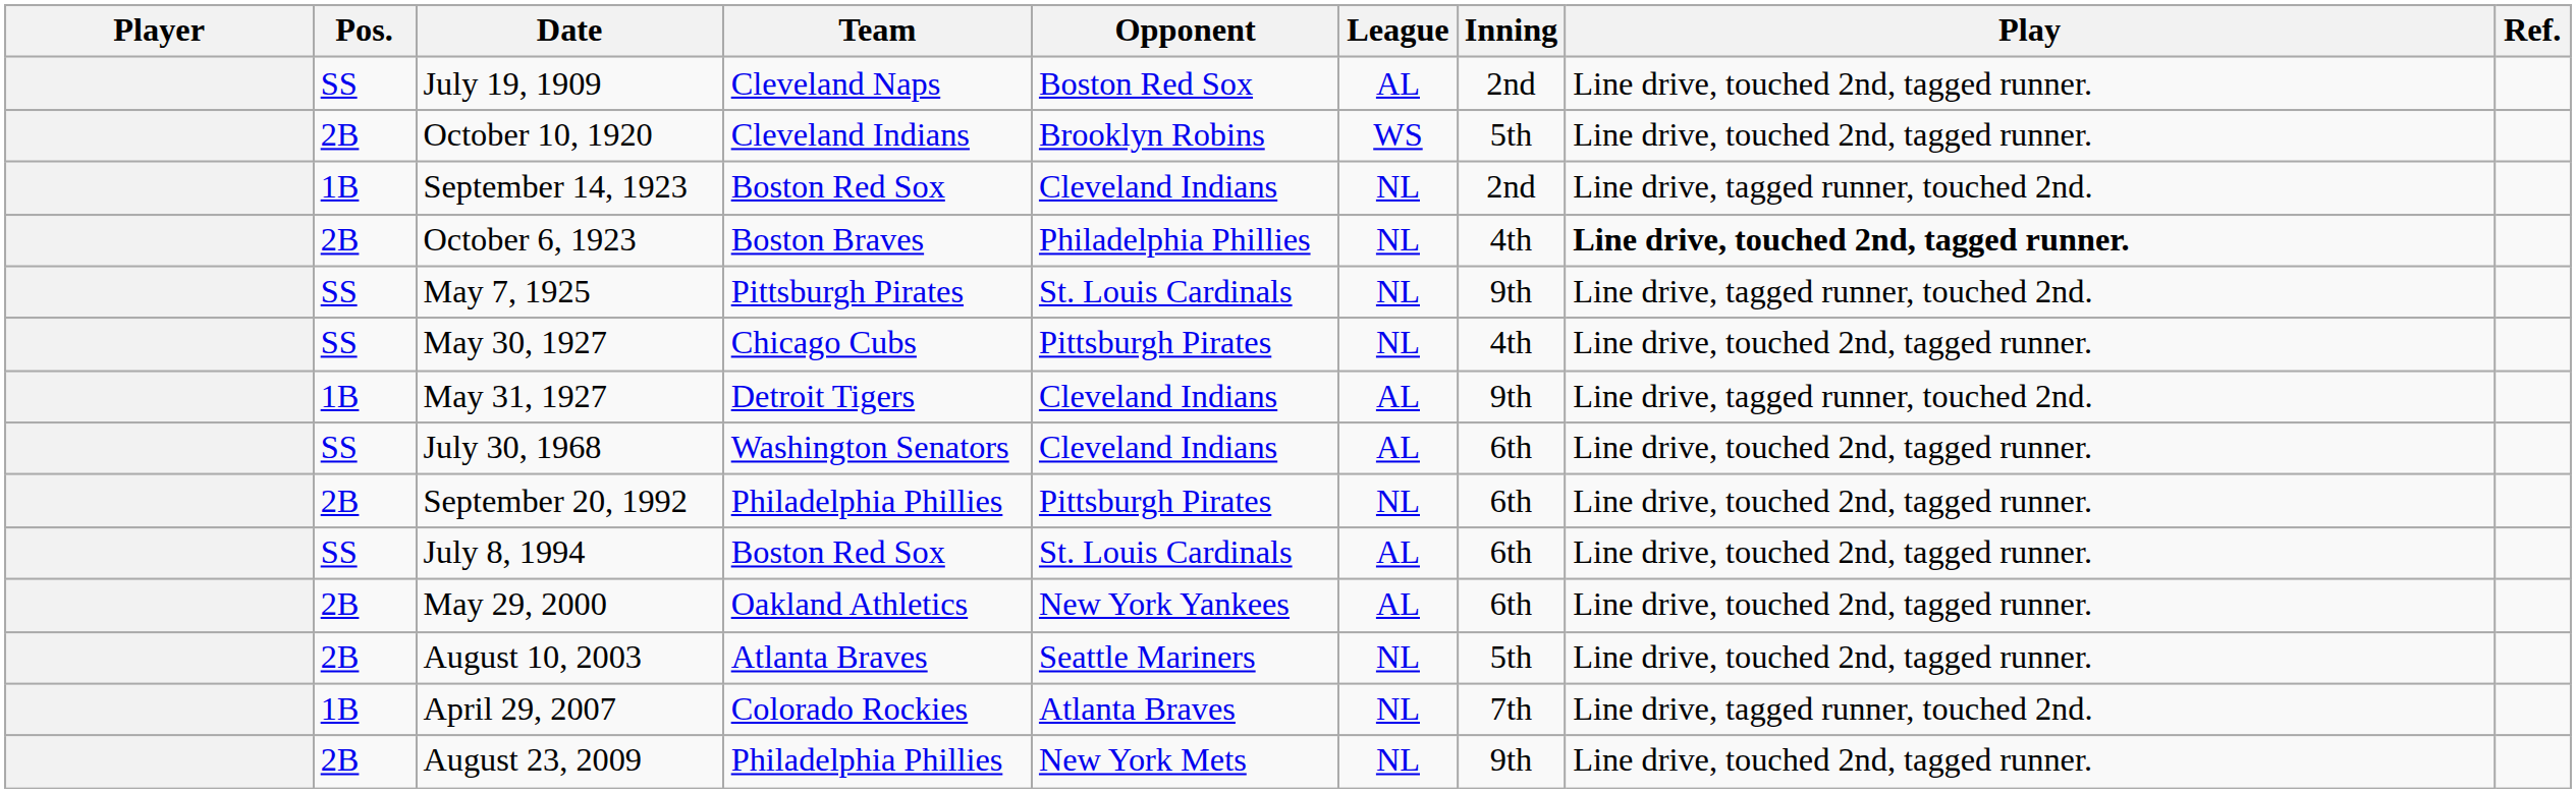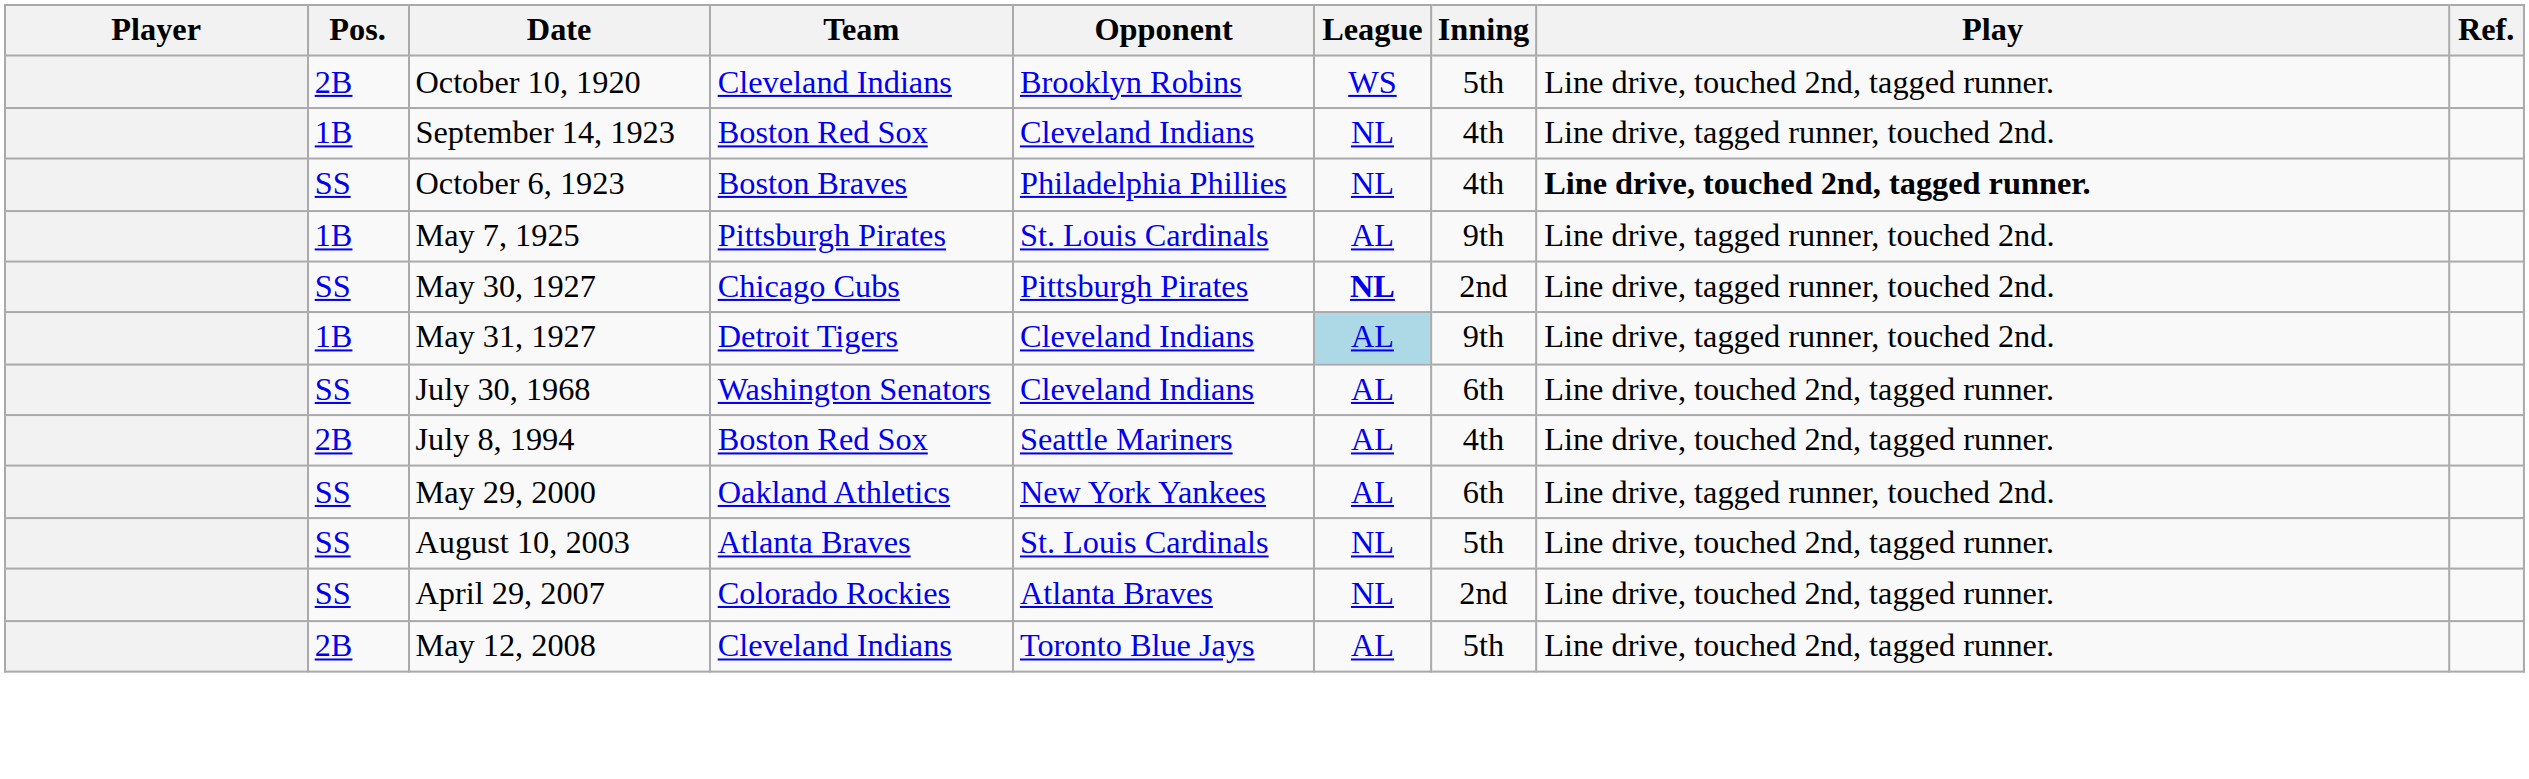- row: SS | July 19, 1909 | Cleveland Naps | Boston Red Sox | AL | 2nd | Line drive, touched 2nd, tagged runner.
September 14, 1923 | Inning: 2nd -> 4th
October 6, 1923 | Pos.: 2B -> SS
May 7, 1925 | Pos.: SS -> 1B
May 7, 1925 | League: NL -> AL
May 30, 1927 | League: normal -> bold
May 30, 1927 | Inning: 4th -> 2nd
May 30, 1927 | Play: Line drive, touched 2nd, tagged runner. -> Line drive, tagged runner, touched 2nd.
May 31, 1927 | League: no background -> lightblue background
- row: 2B | September 20, 1992 | Philadelphia Phillies | Pittsburgh Pirates | NL | 6th | Line drive, touched 2nd, tagged runner.
July 8, 1994 | Pos.: SS -> 2B
July 8, 1994 | Opponent: St. Louis Cardinals -> Seattle Mariners
July 8, 1994 | Inning: 6th -> 4th
May 29, 2000 | Pos.: 2B -> SS
May 29, 2000 | Play: Line drive, touched 2nd, tagged runner. -> Line drive, tagged runner, touched 2nd.
August 10, 2003 | Pos.: 2B -> SS
August 10, 2003 | Opponent: Seattle Mariners -> St. Louis Cardinals
April 29, 2007 | Pos.: 1B -> SS
April 29, 2007 | Inning: 7th -> 2nd
April 29, 2007 | Play: Line drive, tagged runner, touched 2nd. -> Line drive, touched 2nd, tagged runner.
+ row: 2B | May 12, 2008 | Cleveland Indians | Toronto Blue Jays | AL | 5th | Line drive, touched 2nd, tagged runner.
- row: 2B | August 23, 2009 | Philadelphia Phillies | New York Mets | NL | 9th | Line drive, touched 2nd, tagged runner.
